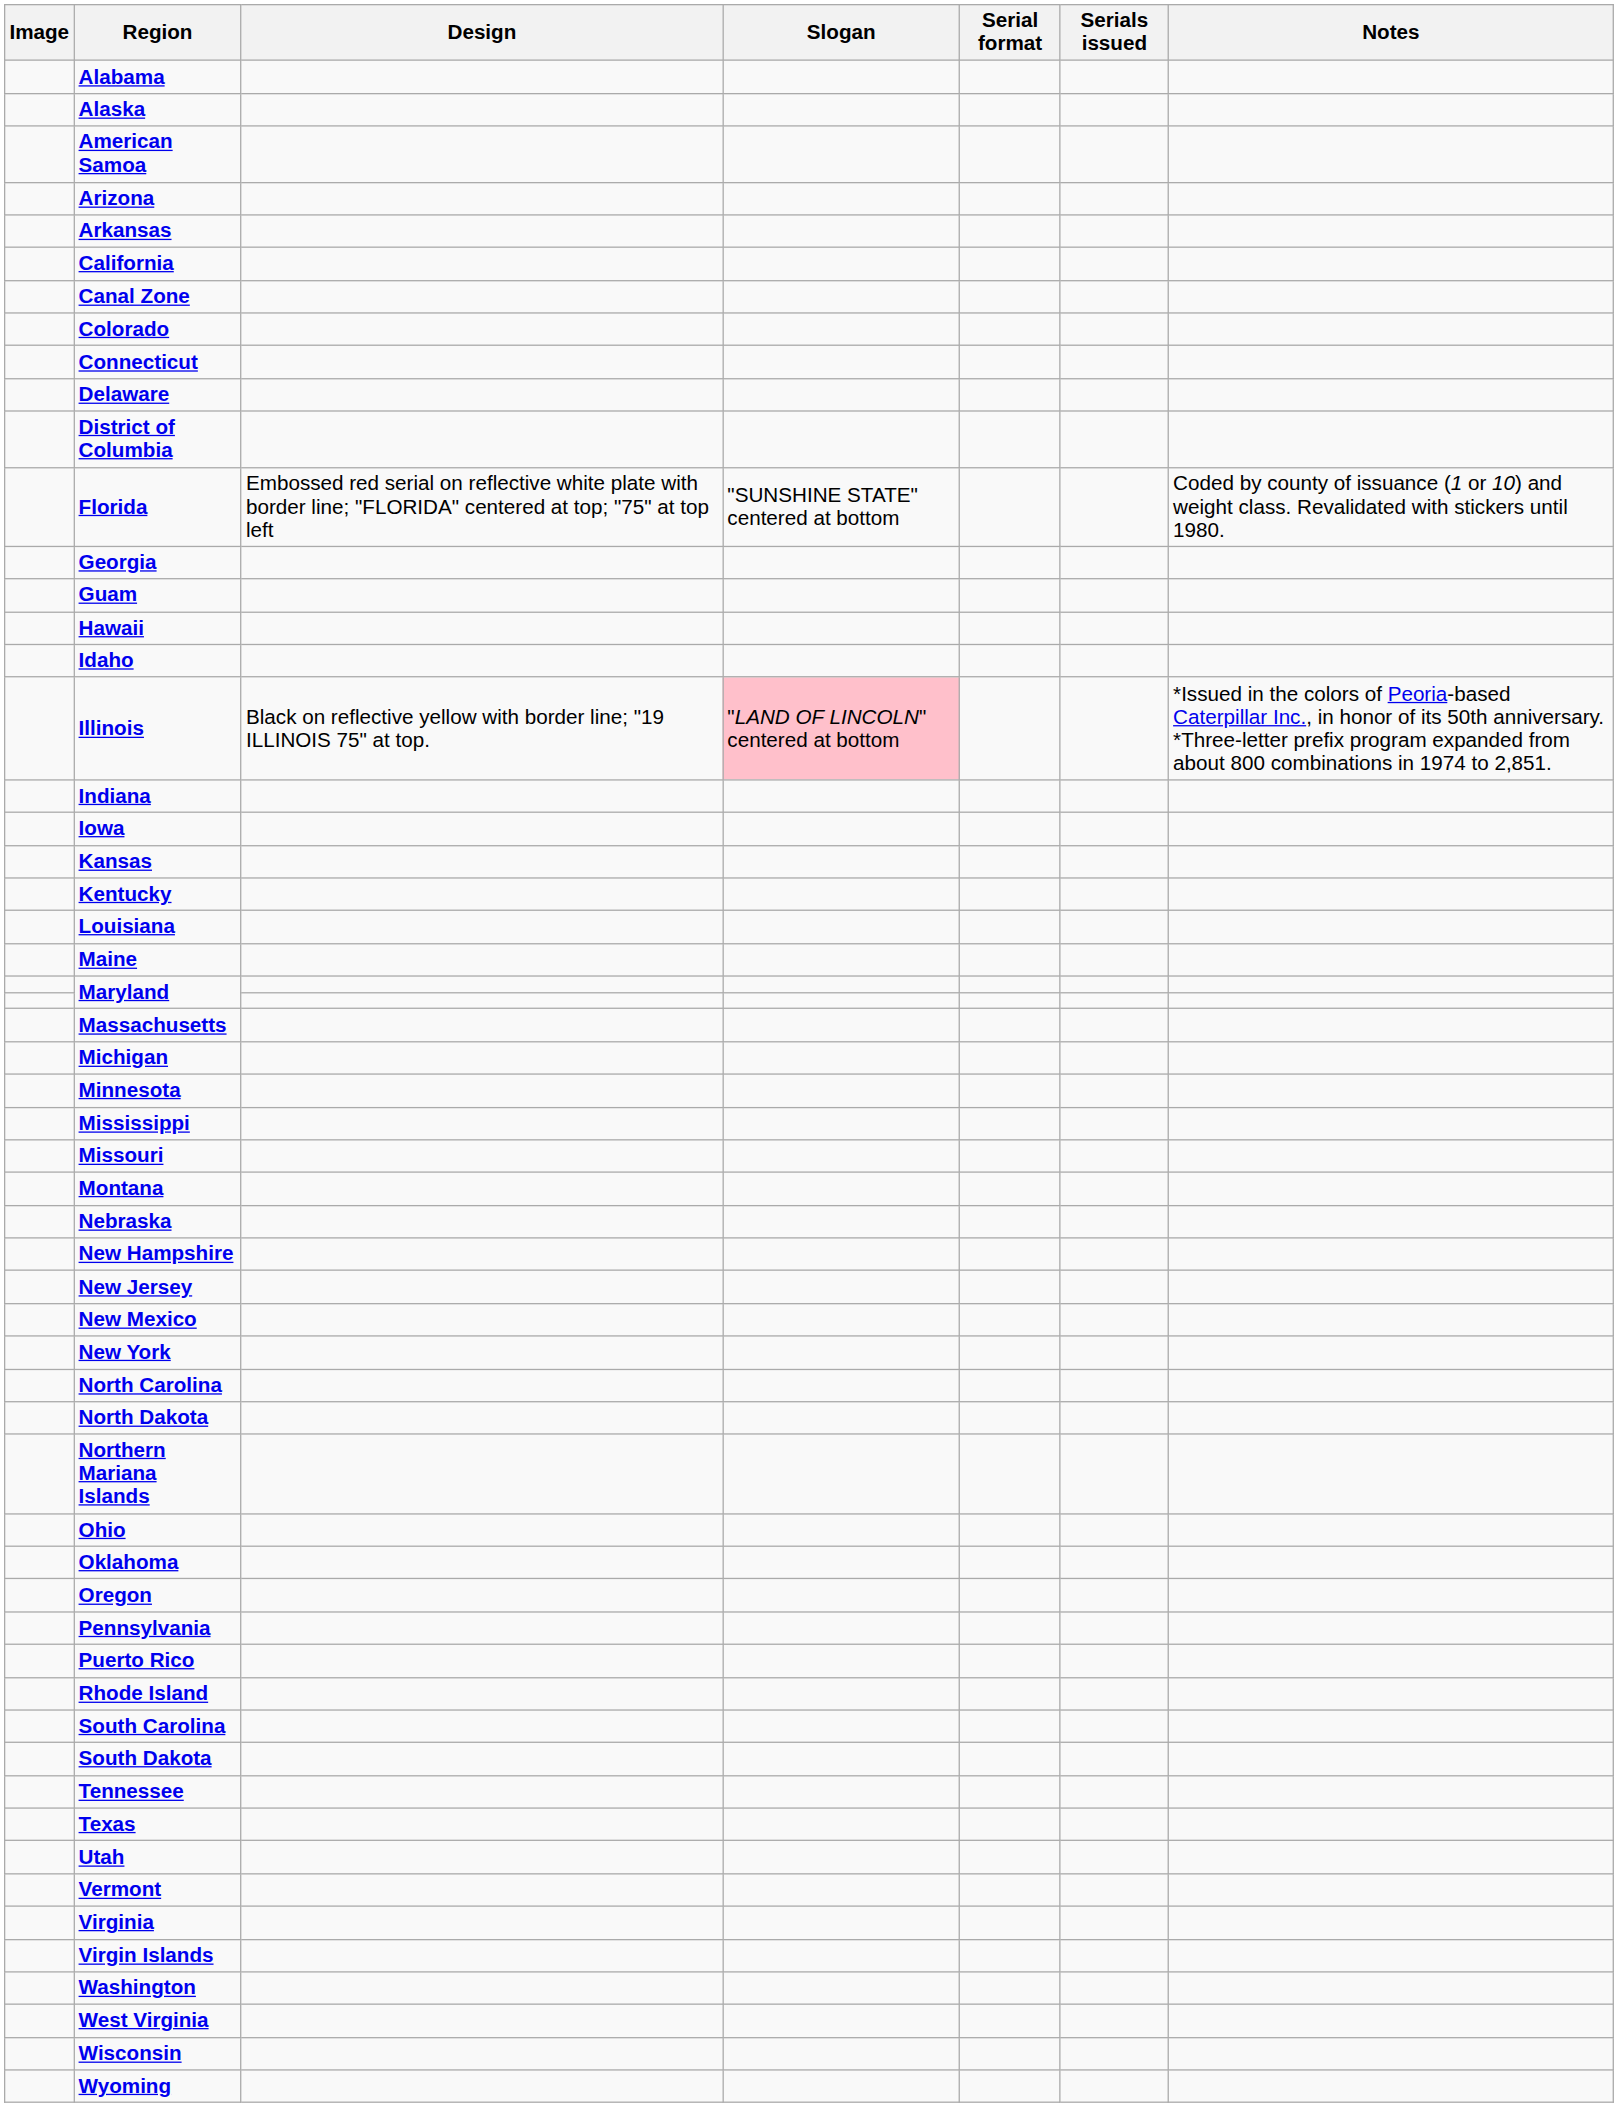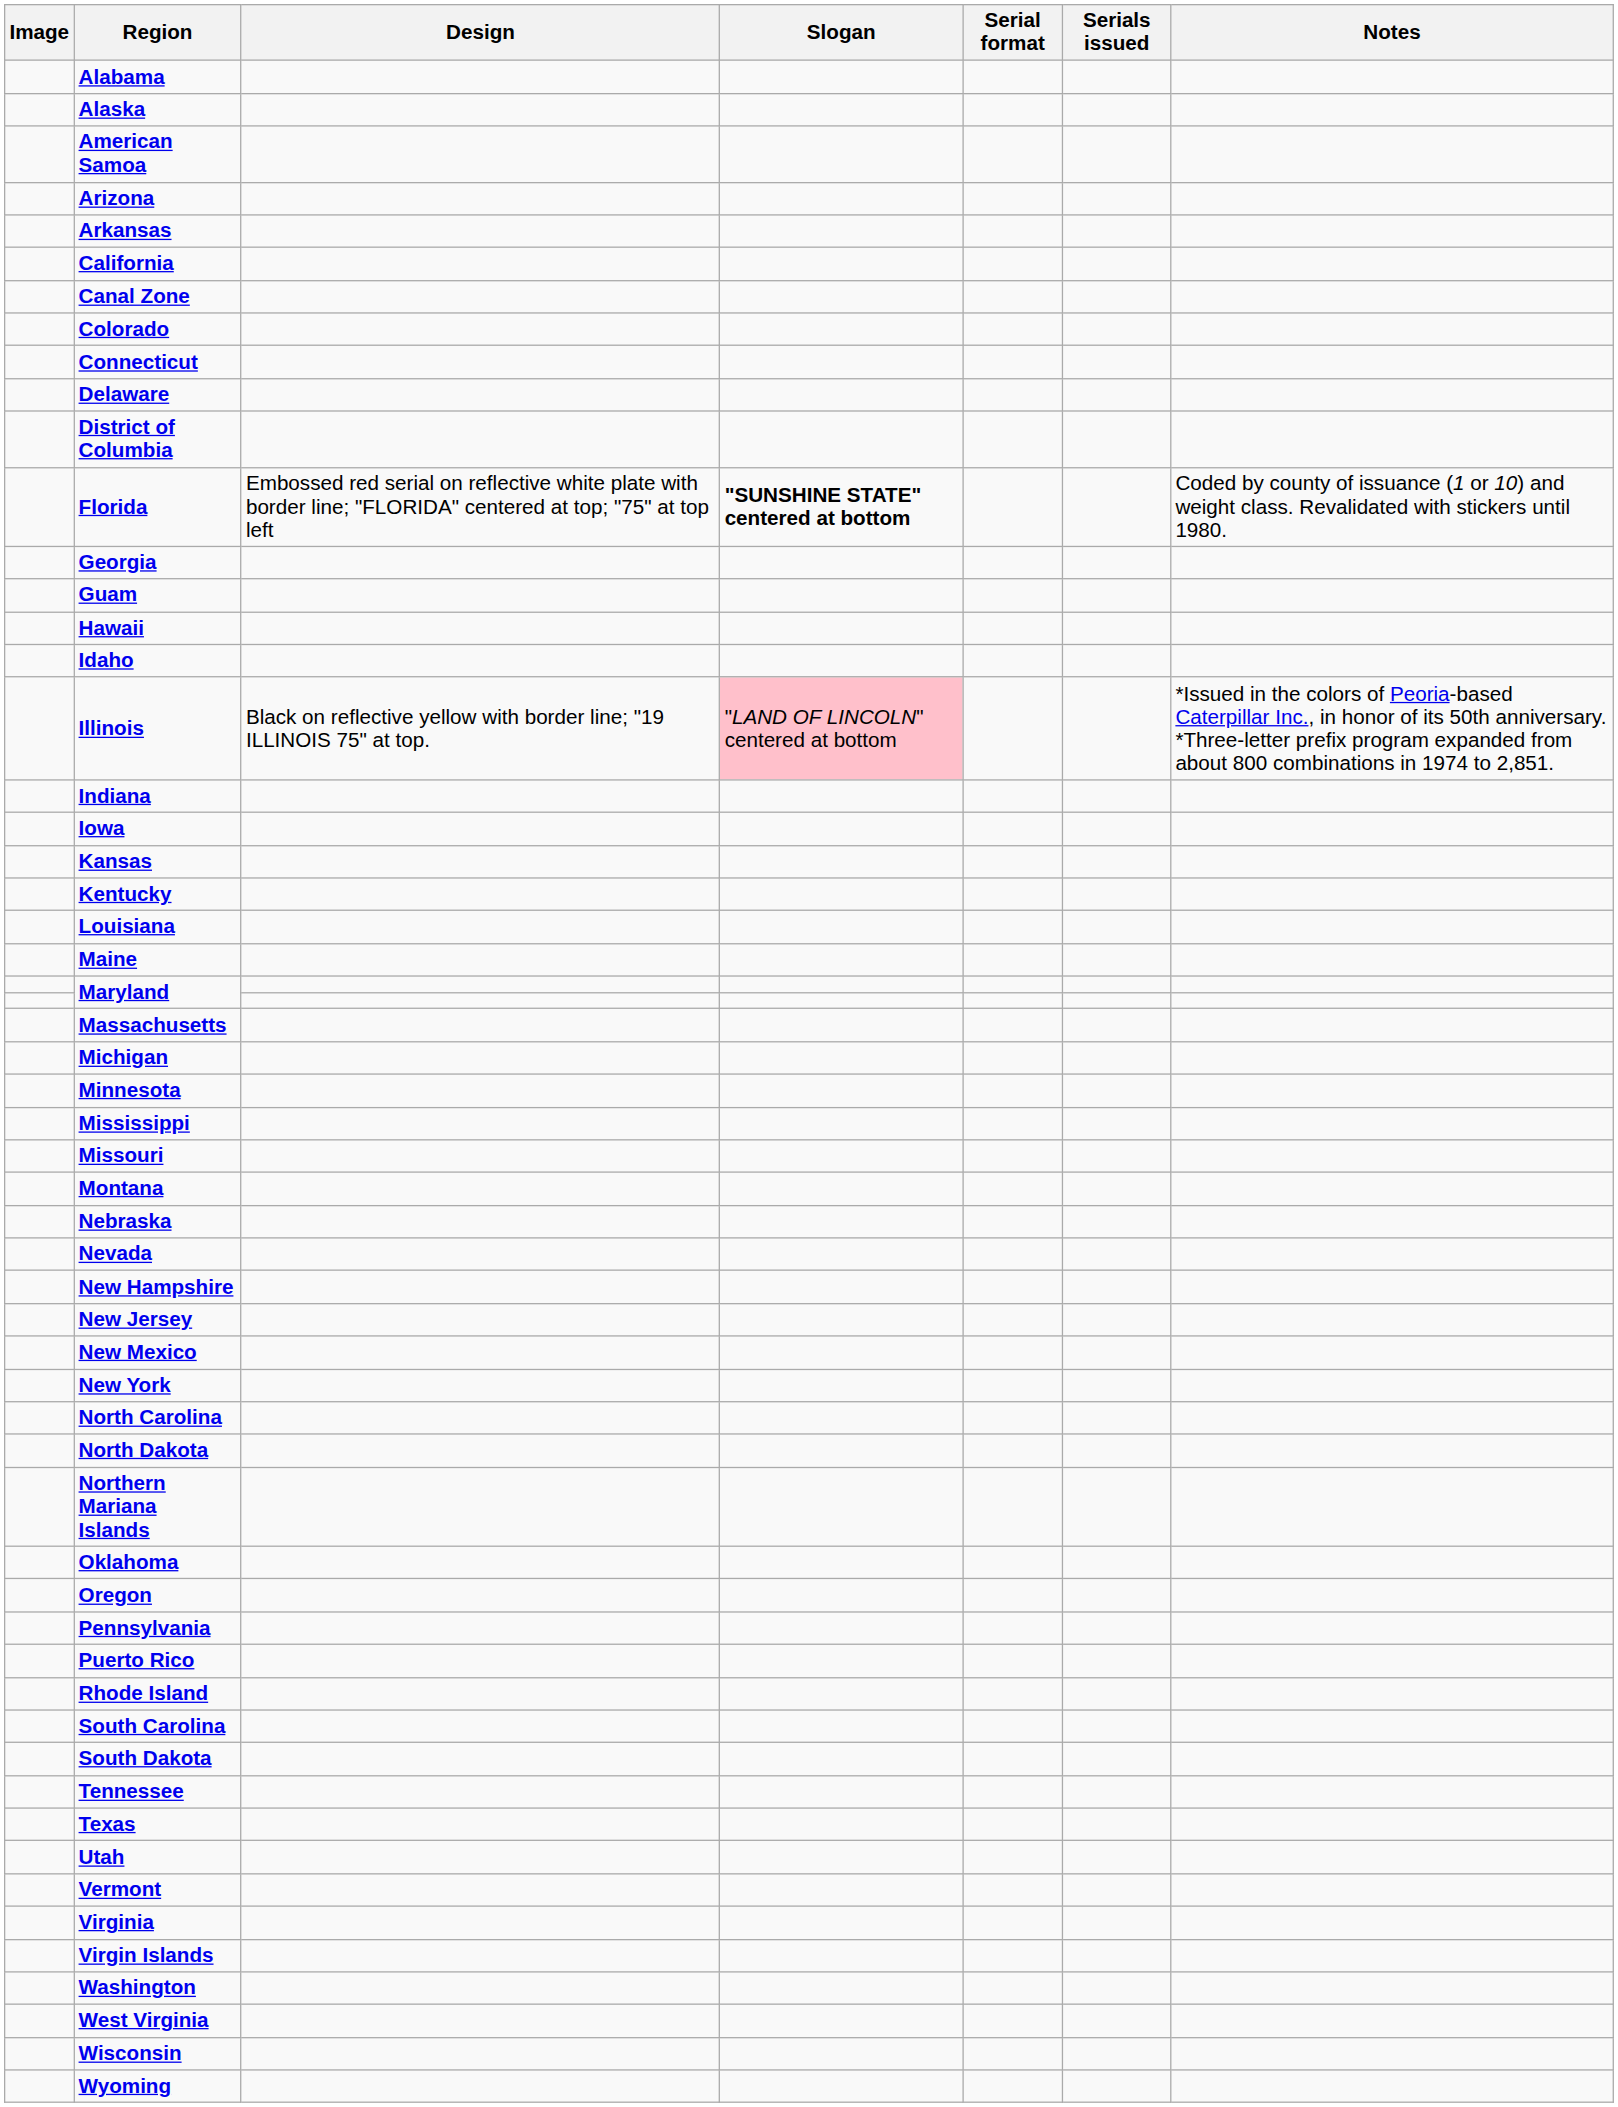Florida | Slogan: normal -> bold
+ row: Nevada
- row: Ohio
